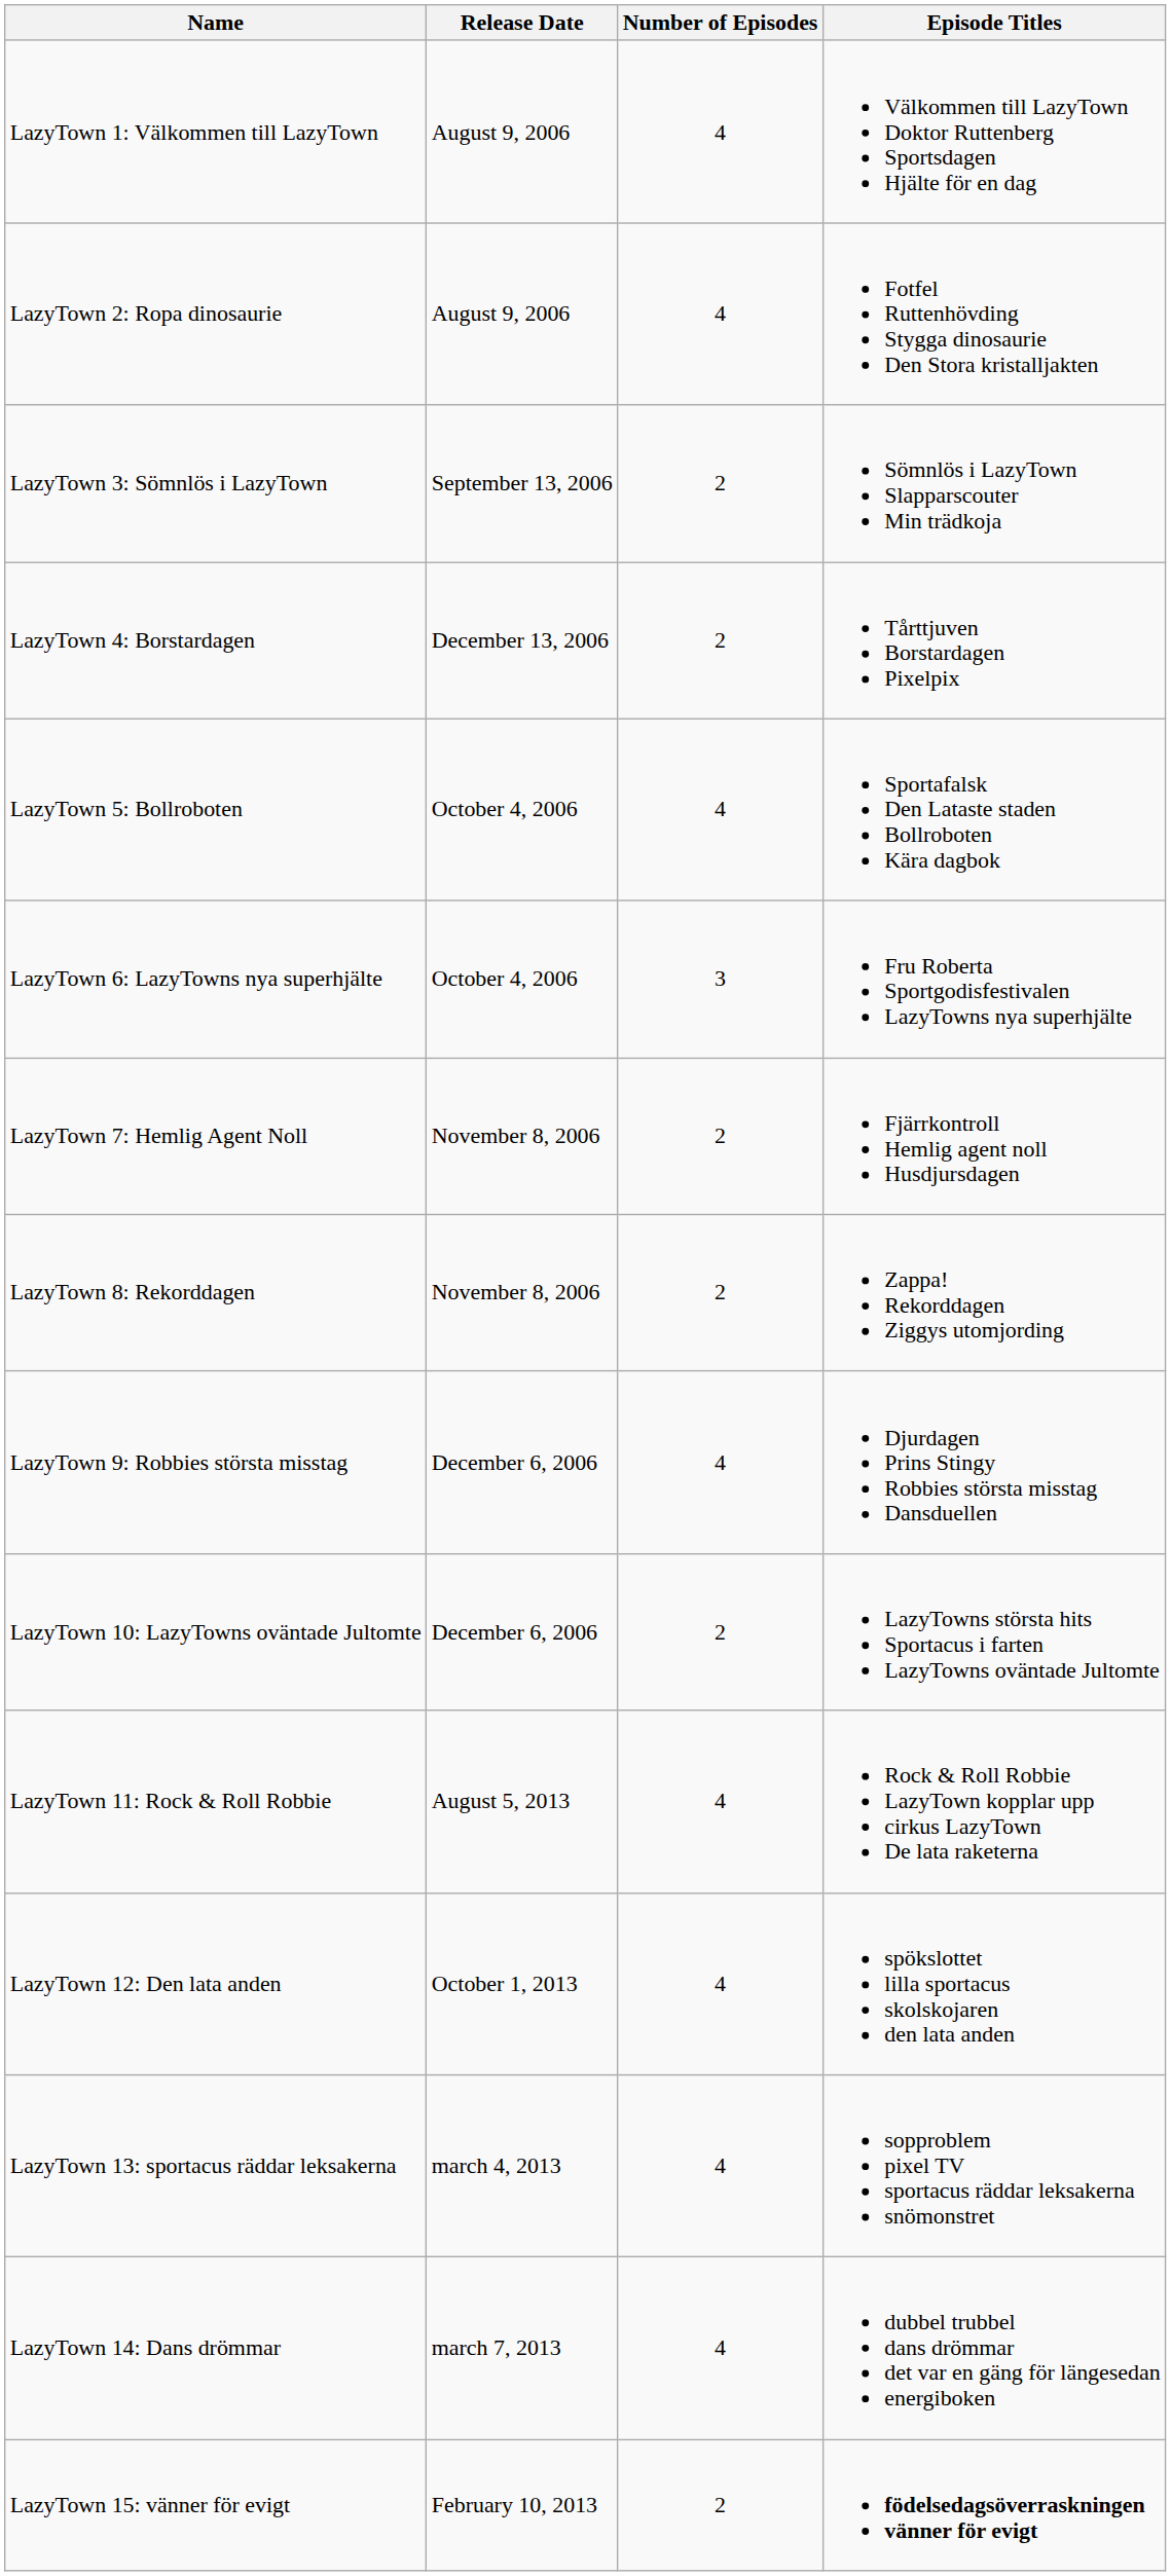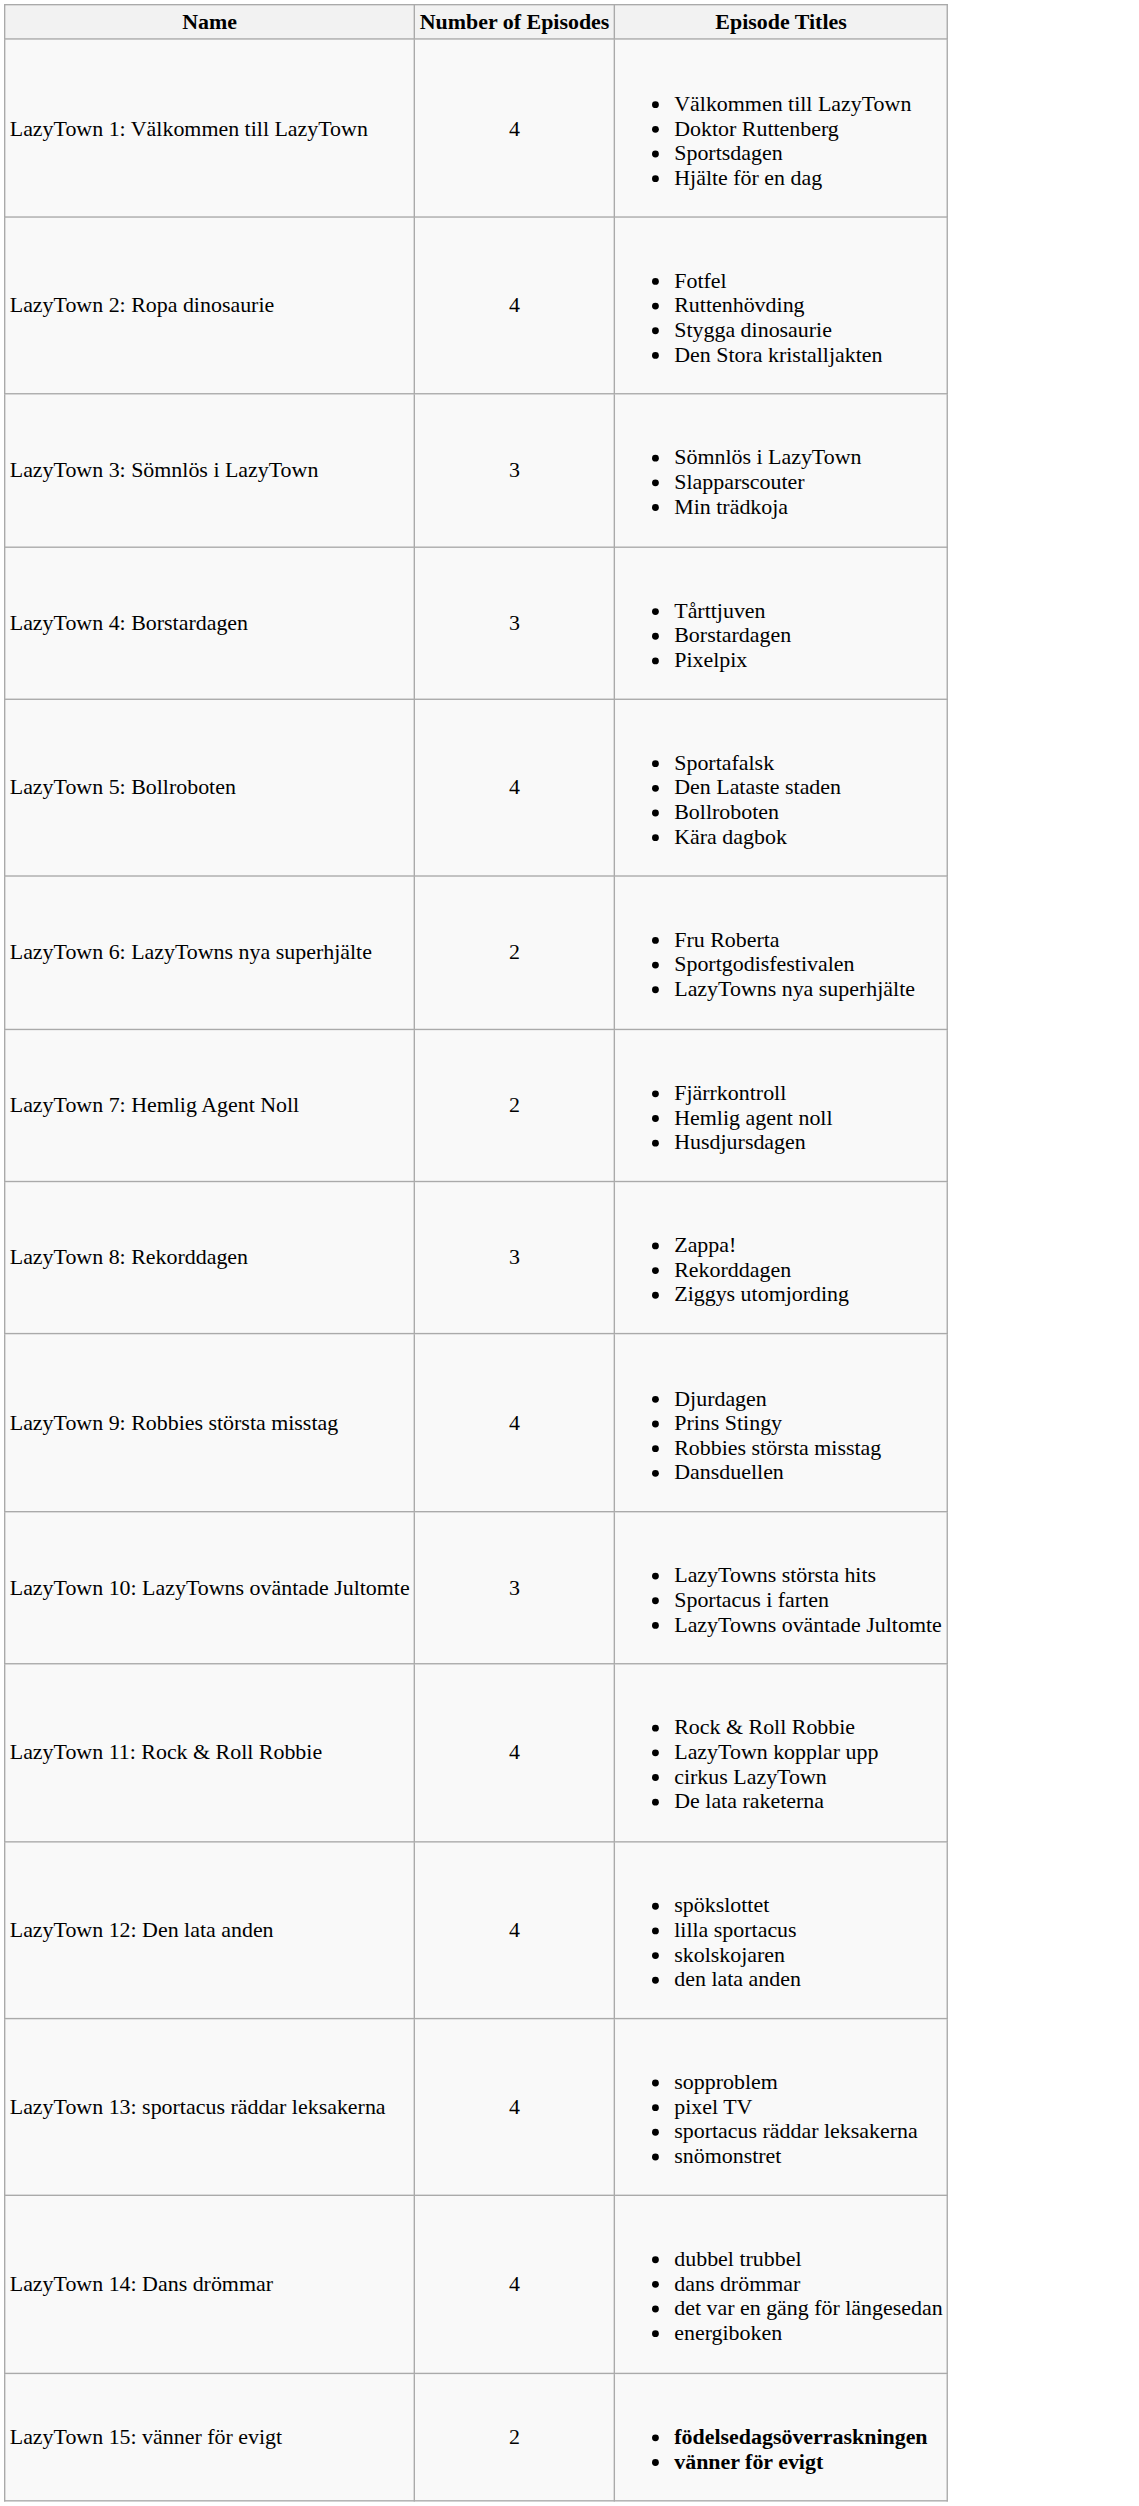- column: Release Date | August 9, 2006 | August 9, 2006 | September 13, 2006 | December 13, 2006 | October 4, 2006 | October 4, 2006 | November 8, 2006 | November 8, 2006 | December 6, 2006 | December 6, 2006 | August 5, 2013 | October 1, 2013 | march 4, 2013 | march 7, 2013 | February 10, 2013
LazyTown 3: Sömnlös i LazyTown | Number of Episodes: 2 -> 3
LazyTown 4: Borstardagen | Number of Episodes: 2 -> 3
LazyTown 6: LazyTowns nya superhjälte | Number of Episodes: 3 -> 2
LazyTown 8: Rekorddagen | Number of Episodes: 2 -> 3
LazyTown 10: LazyTowns oväntade Jultomte | Number of Episodes: 2 -> 3
